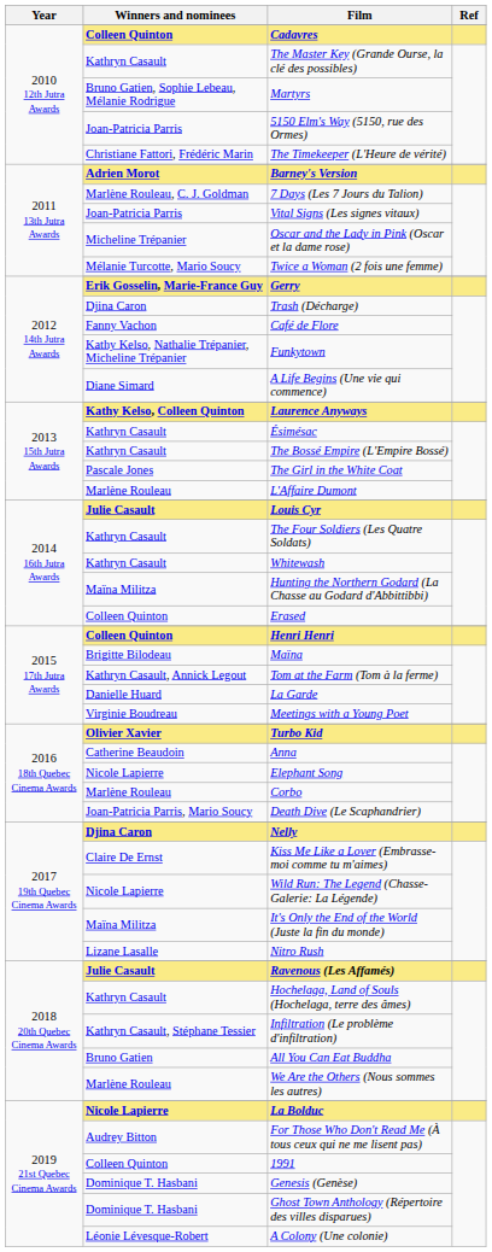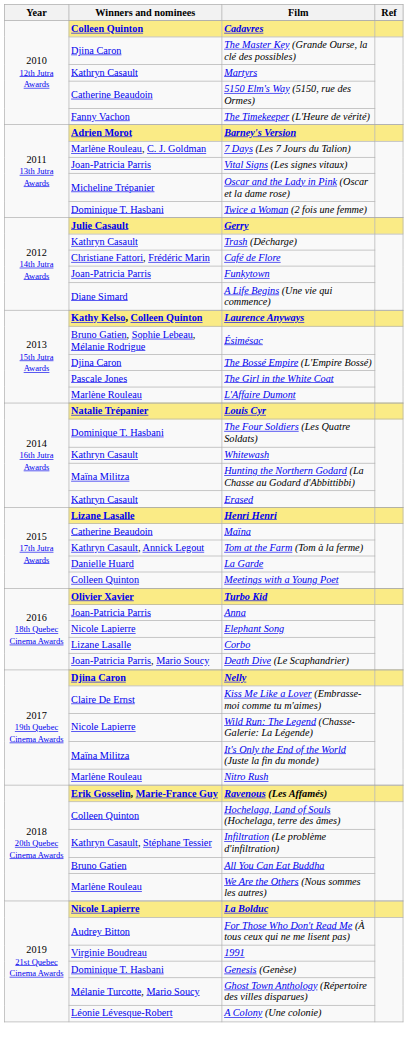The Master Key (Grande Ourse, la clé des possibles) | Winners and nominees: Kathryn Casault -> Djina Caron
Martyrs | Winners and nominees: Bruno Gatien, Sophie Lebeau, Mélanie Rodrigue -> Kathryn Casault
5150 Elm's Way (5150, rue des Ormes) | Winners and nominees: Joan-Patricia Parris -> Catherine Beaudoin
The Timekeeper (L'Heure de vérité) | Winners and nominees: Christiane Fattori, Frédéric Marin -> Fanny Vachon
Twice a Woman (2 fois une femme) | Winners and nominees: Mélanie Turcotte, Mario Soucy -> Dominique T. Hasbani
Gerry | Winners and nominees: Erik Gosselin, Marie-France Guy -> Julie Casault
Trash (Décharge) | Winners and nominees: Djina Caron -> Kathryn Casault
Café de Flore | Winners and nominees: Fanny Vachon -> Christiane Fattori, Frédéric Marin
Funkytown | Winners and nominees: Kathy Kelso, Nathalie Trépanier, Micheline Trépanier -> Joan-Patricia Parris
Ésimésac | Winners and nominees: Kathryn Casault -> Bruno Gatien, Sophie Lebeau, Mélanie Rodrigue
The Bossé Empire (L'Empire Bossé) | Winners and nominees: Kathryn Casault -> Djina Caron
Louis Cyr | Winners and nominees: Julie Casault -> Natalie Trépanier
The Four Soldiers (Les Quatre Soldats) | Winners and nominees: Kathryn Casault -> Dominique T. Hasbani
Erased | Winners and nominees: Colleen Quinton -> Kathryn Casault
Henri Henri | Winners and nominees: Colleen Quinton -> Lizane Lasalle
Maïna | Winners and nominees: Brigitte Bilodeau -> Catherine Beaudoin
Meetings with a Young Poet | Winners and nominees: Virginie Boudreau -> Colleen Quinton
Anna | Winners and nominees: Catherine Beaudoin -> Joan-Patricia Parris
Corbo | Winners and nominees: Marlène Rouleau -> Lizane Lasalle
Nitro Rush | Winners and nominees: Lizane Lasalle -> Marlène Rouleau
Ravenous (Les Affamés) | Winners and nominees: Julie Casault -> Erik Gosselin, Marie-France Guy
Hochelaga, Land of Souls (Hochelaga, terre des âmes) | Winners and nominees: Kathryn Casault -> Colleen Quinton
1991 | Winners and nominees: Colleen Quinton -> Virginie Boudreau
Ghost Town Anthology (Répertoire des villes disparues) | Winners and nominees: Dominique T. Hasbani -> Mélanie Turcotte, Mario Soucy
